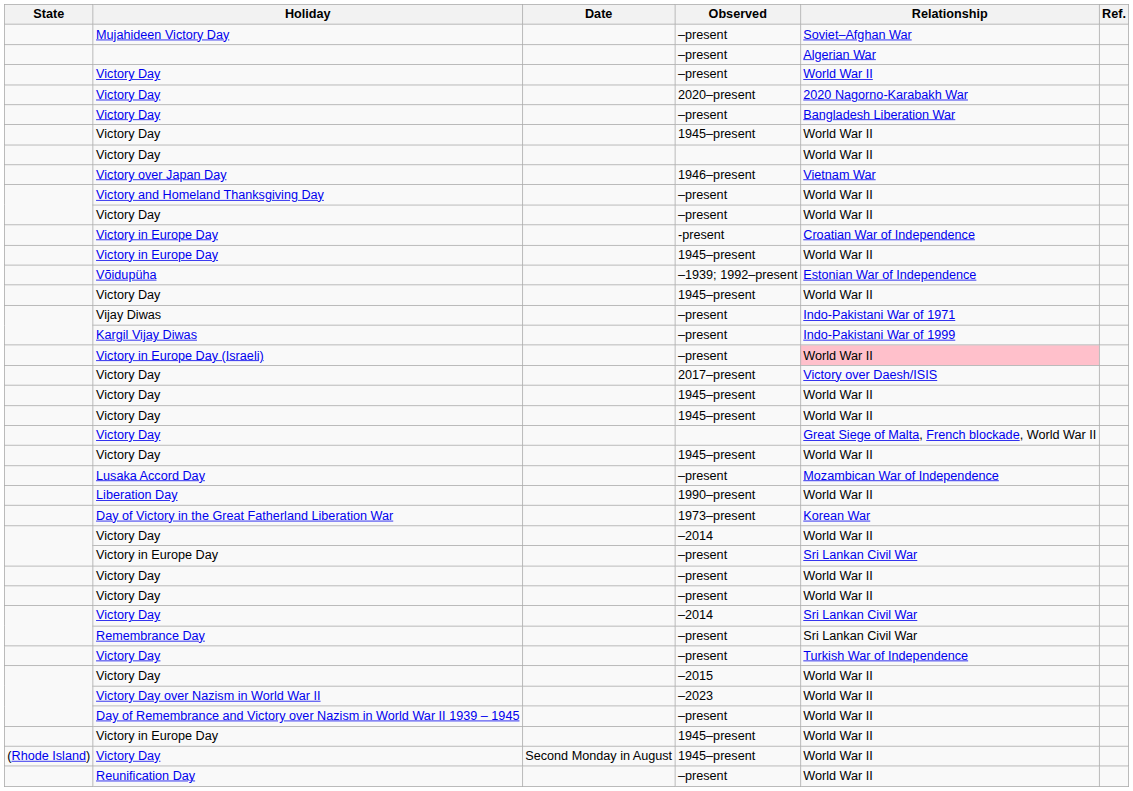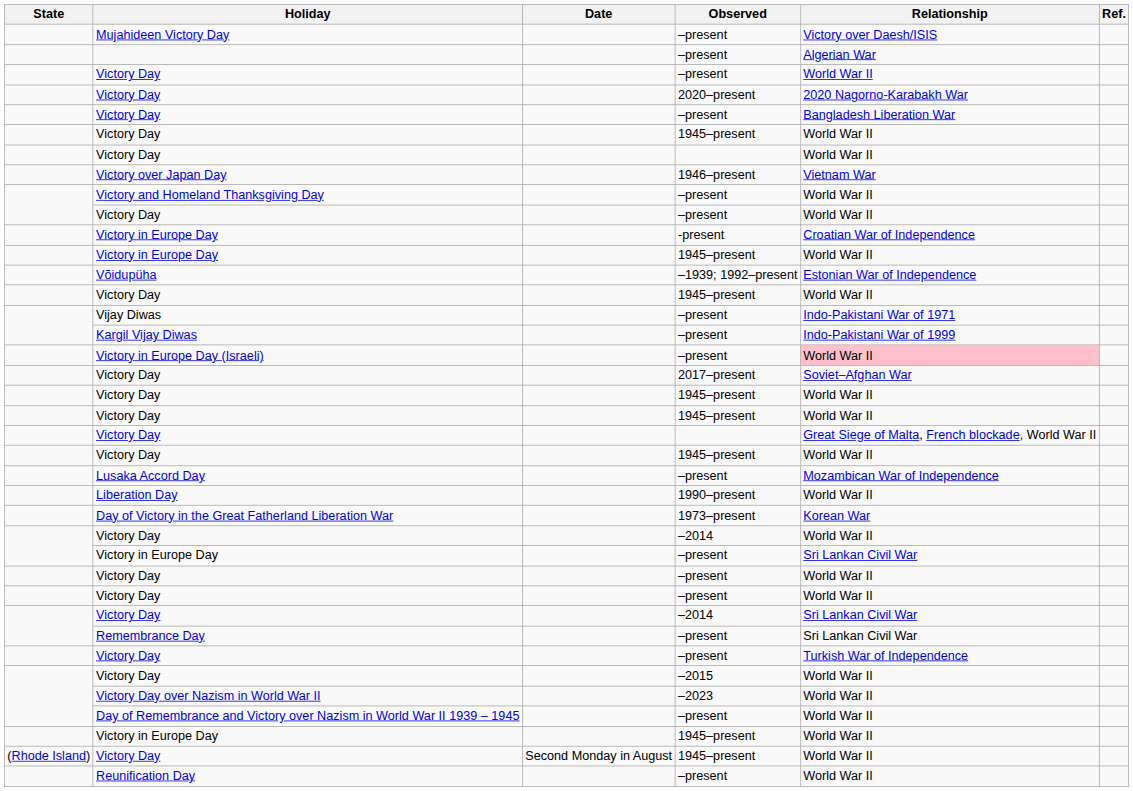Mujahideen Victory Day | Relationship: Soviet–Afghan War -> Victory over Daesh/ISIS
Victory Day / 2017–present | Relationship: Victory over Daesh/ISIS -> Soviet–Afghan War
